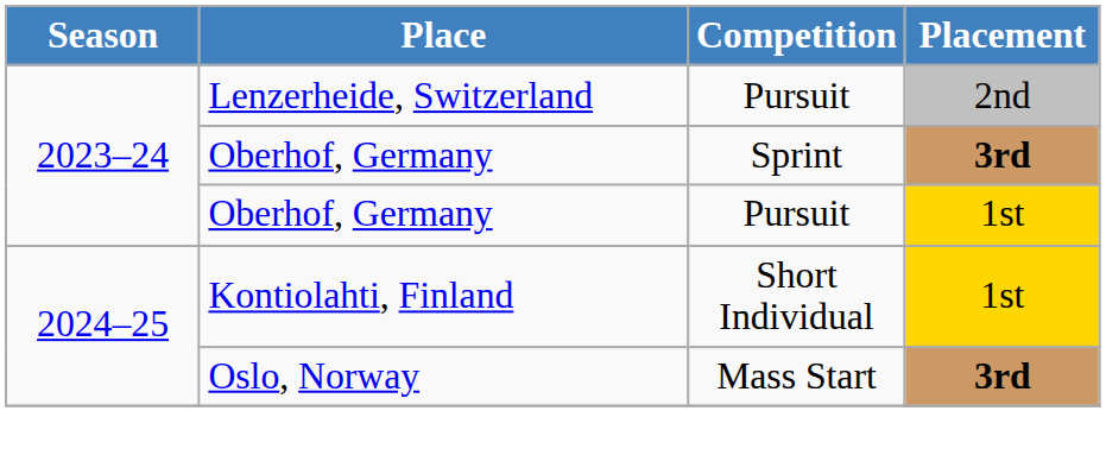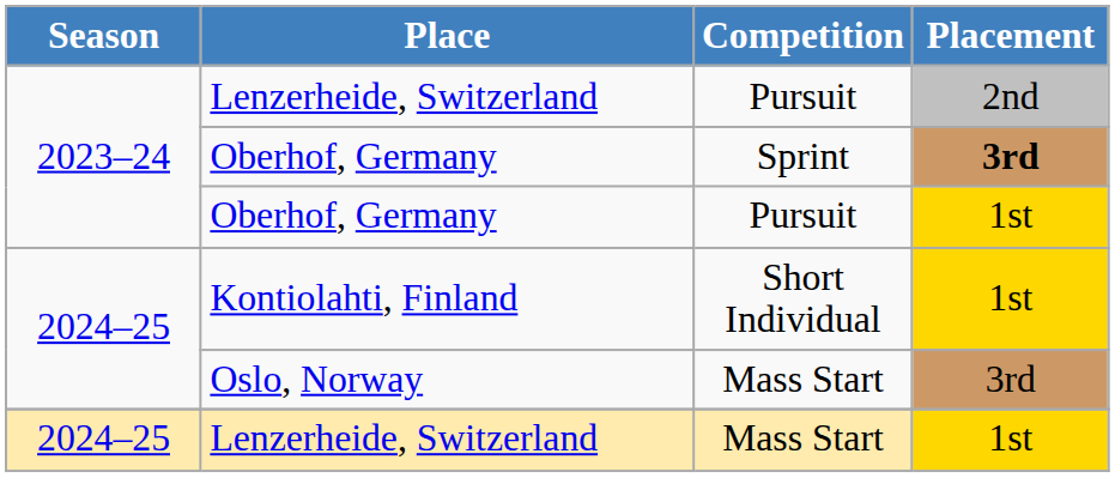Oslo, Norway | Placement: bold -> normal
+ row: 2024–25 | Lenzerheide, Switzerland | Mass Start | 1st
